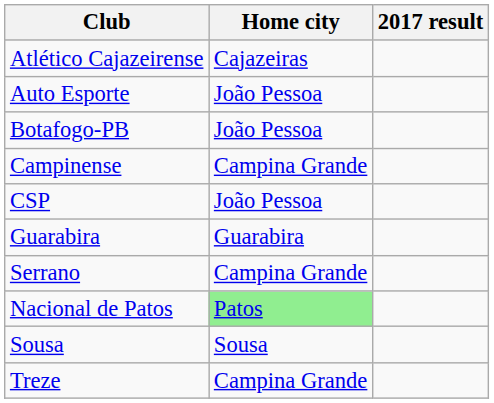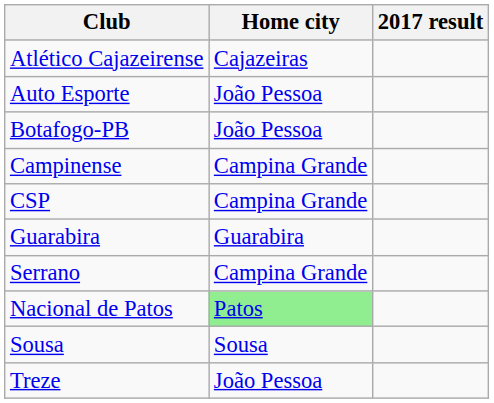CSP | Home city: João Pessoa -> Campina Grande
Treze | Home city: Campina Grande -> João Pessoa
